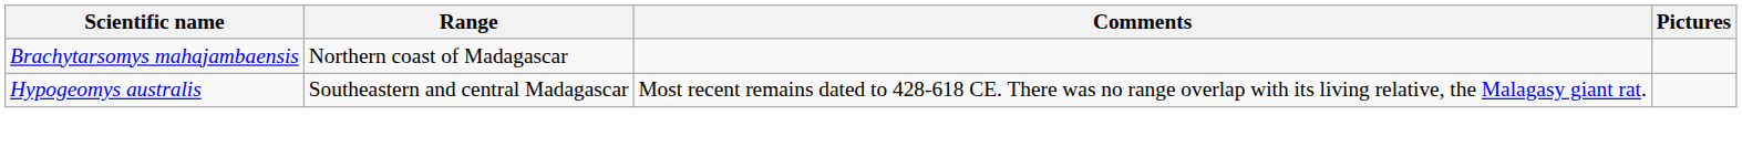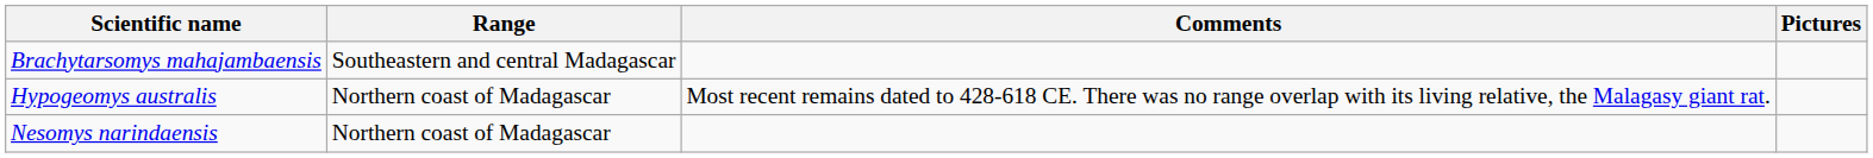Brachytarsomys mahajambaensis | Range: Northern coast of Madagascar -> Southeastern and central Madagascar
Hypogeomys australis | Range: Southeastern and central Madagascar -> Northern coast of Madagascar
+ row: Nesomys narindaensis | Northern coast of Madagascar
